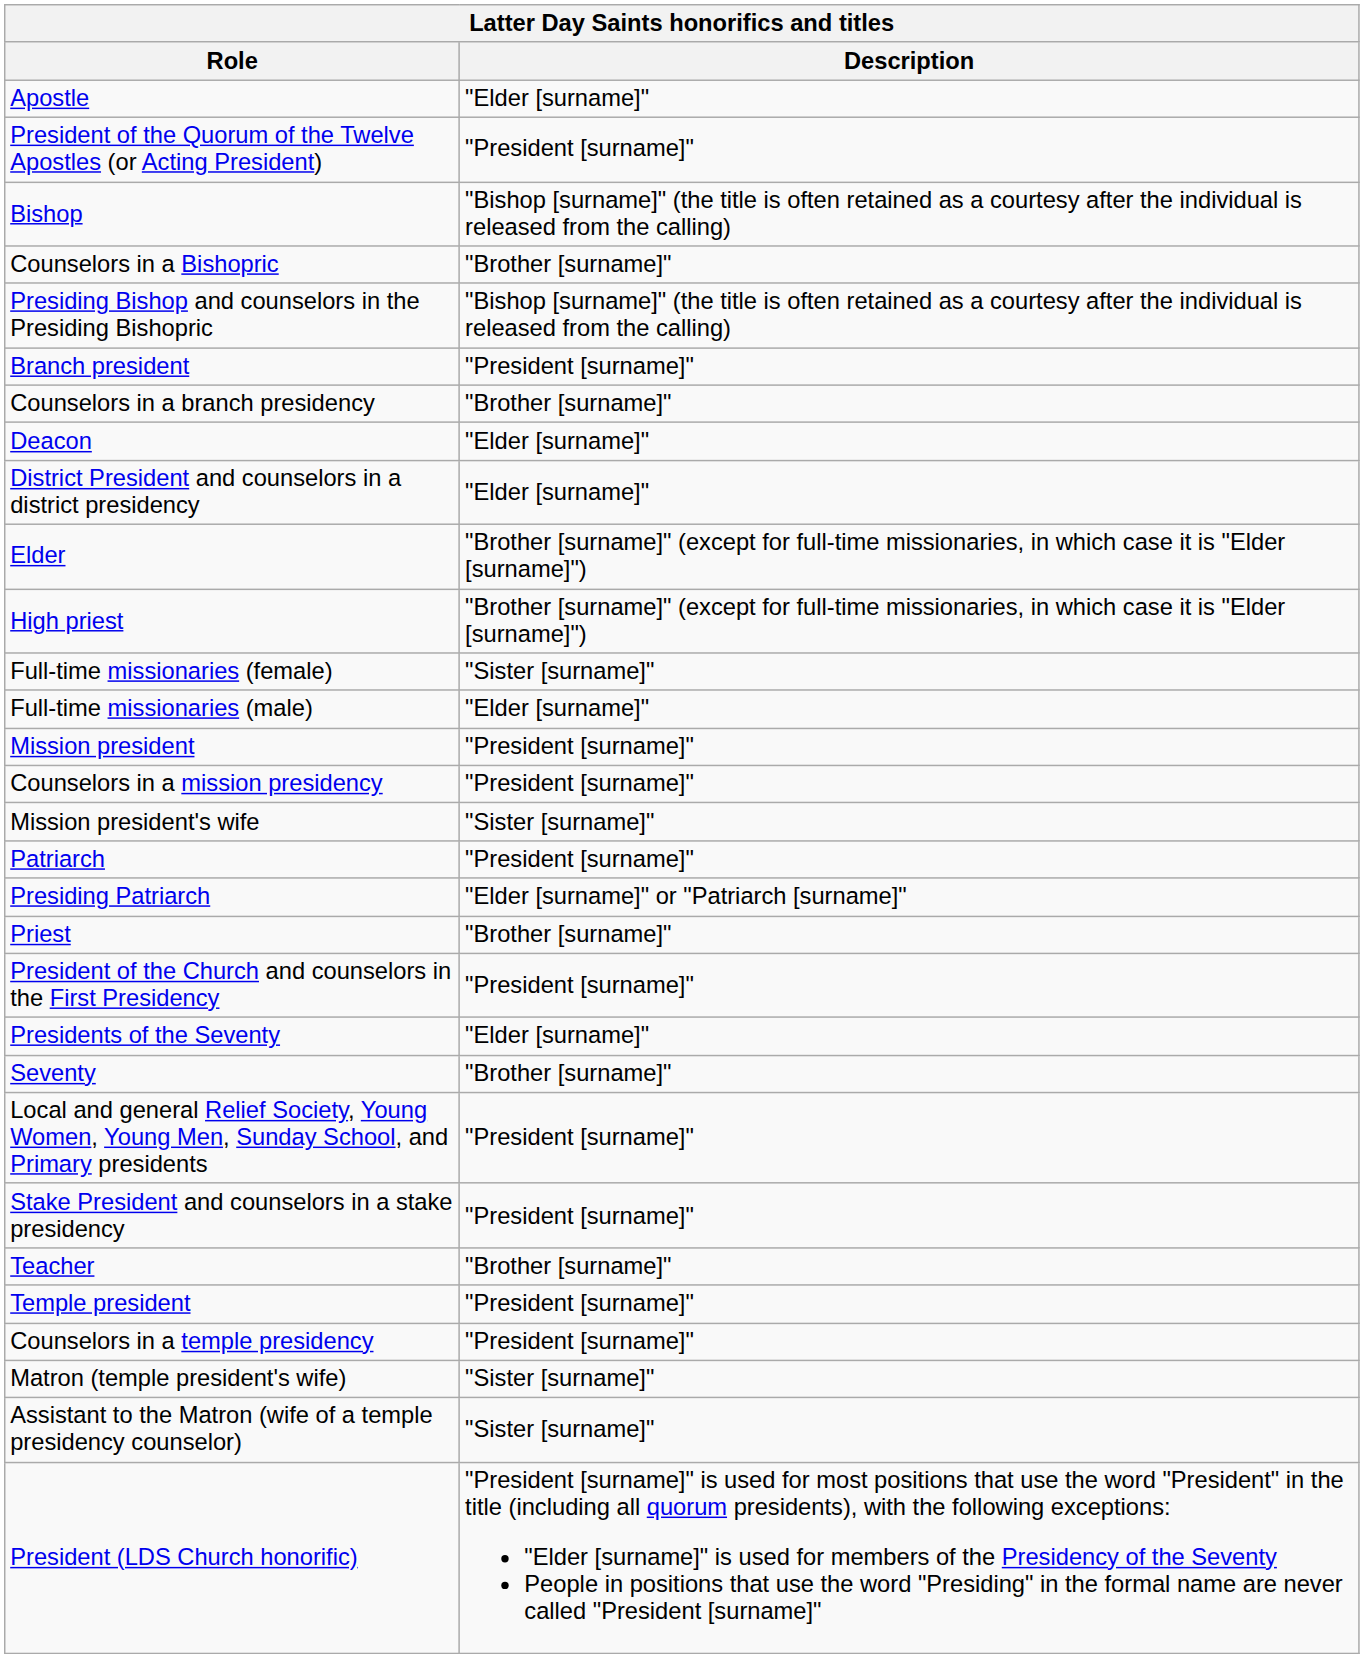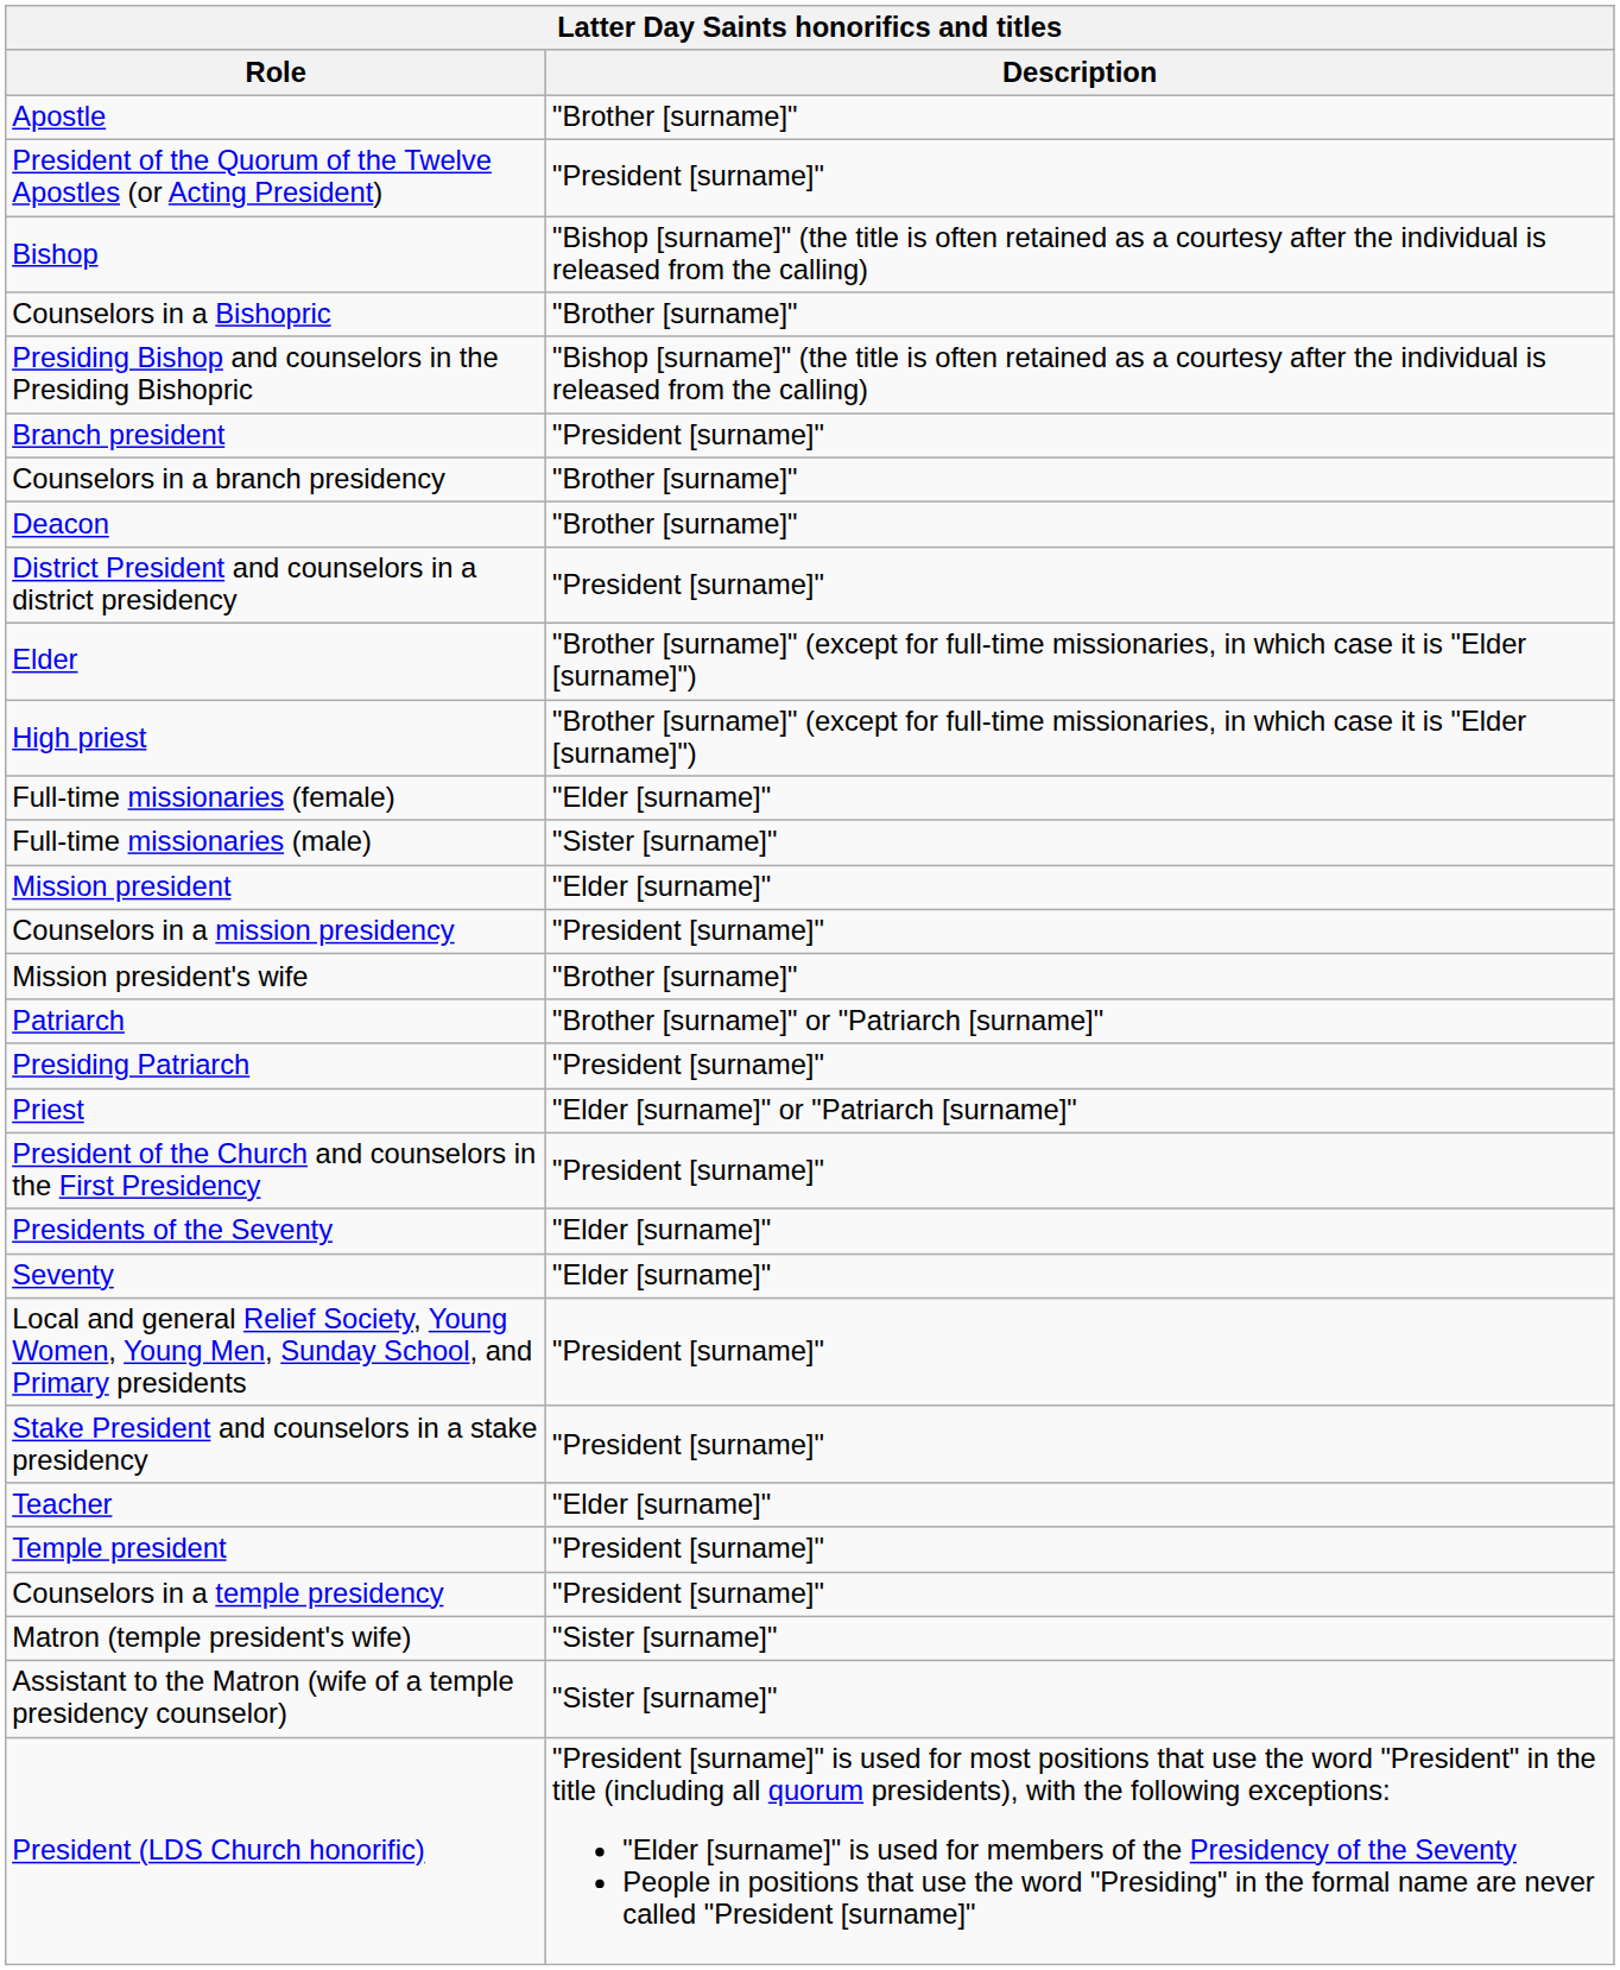Apostle | Description: "Elder [surname]" -> "Brother [surname]"
Deacon | Description: "Elder [surname]" -> "Brother [surname]"
District President and counselors in a district presidency | Description: "Elder [surname]" -> "President [surname]"
Full-time missionaries (female) | Description: "Sister [surname]" -> "Elder [surname]"
Full-time missionaries (male) | Description: "Elder [surname]" -> "Sister [surname]"
Mission president | Description: "President [surname]" -> "Elder [surname]"
Mission president's wife | Description: "Sister [surname]" -> "Brother [surname]"
Patriarch | Description: "President [surname]" -> "Brother [surname]" or "Patriarch [surname]"
Presiding Patriarch | Description: "Elder [surname]" or "Patriarch [surname]" -> "President [surname]"
Priest | Description: "Brother [surname]" -> "Elder [surname]" or "Patriarch [surname]"
Seventy | Description: "Brother [surname]" -> "Elder [surname]"
Teacher | Description: "Brother [surname]" -> "Elder [surname]"
